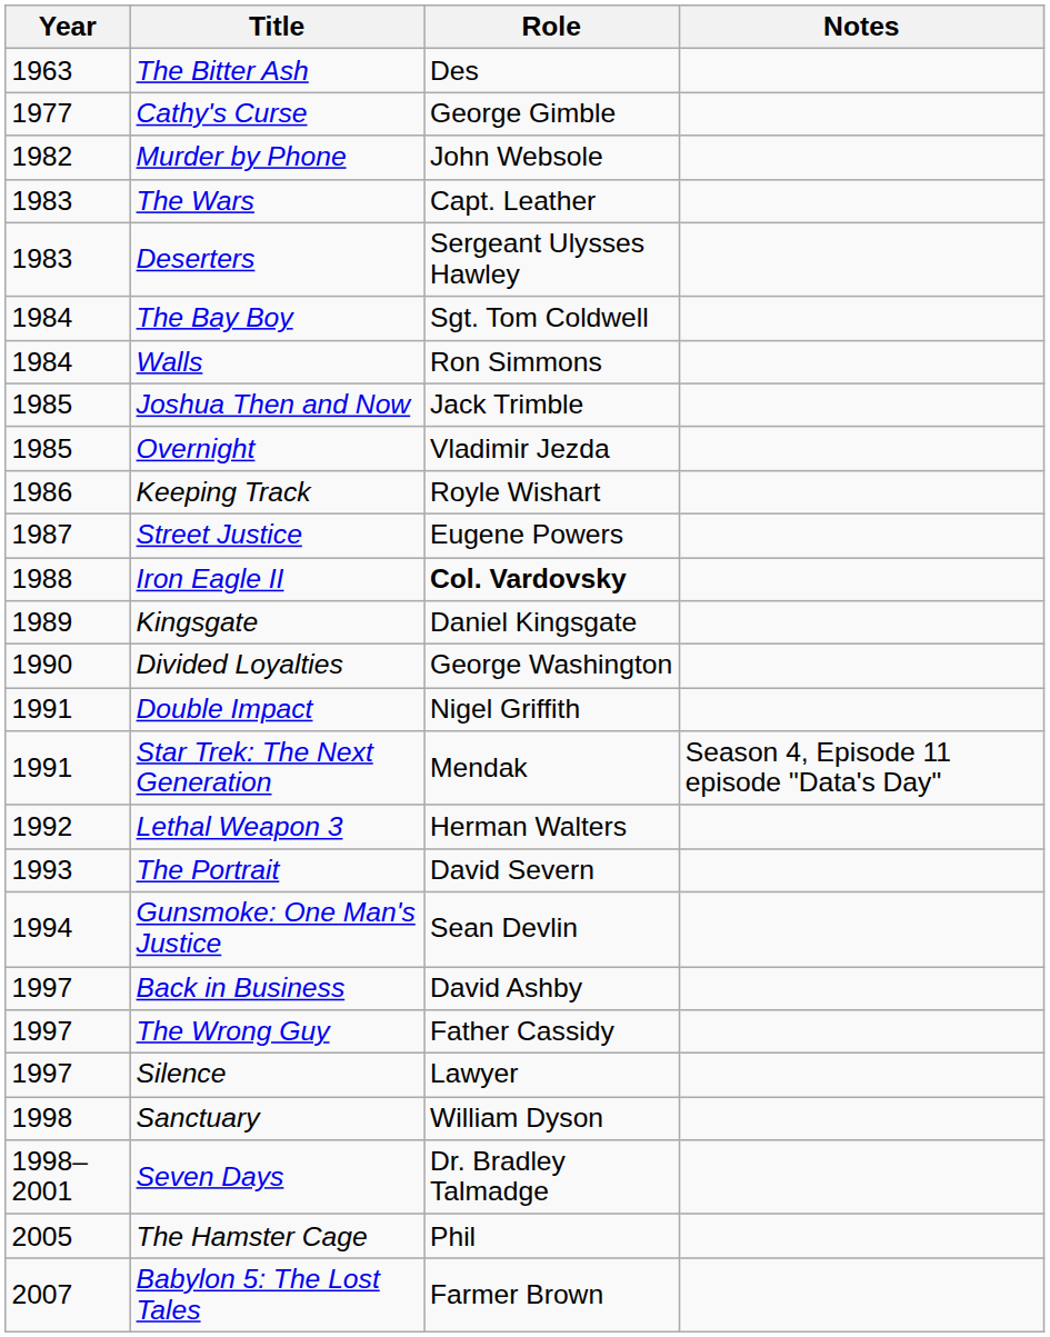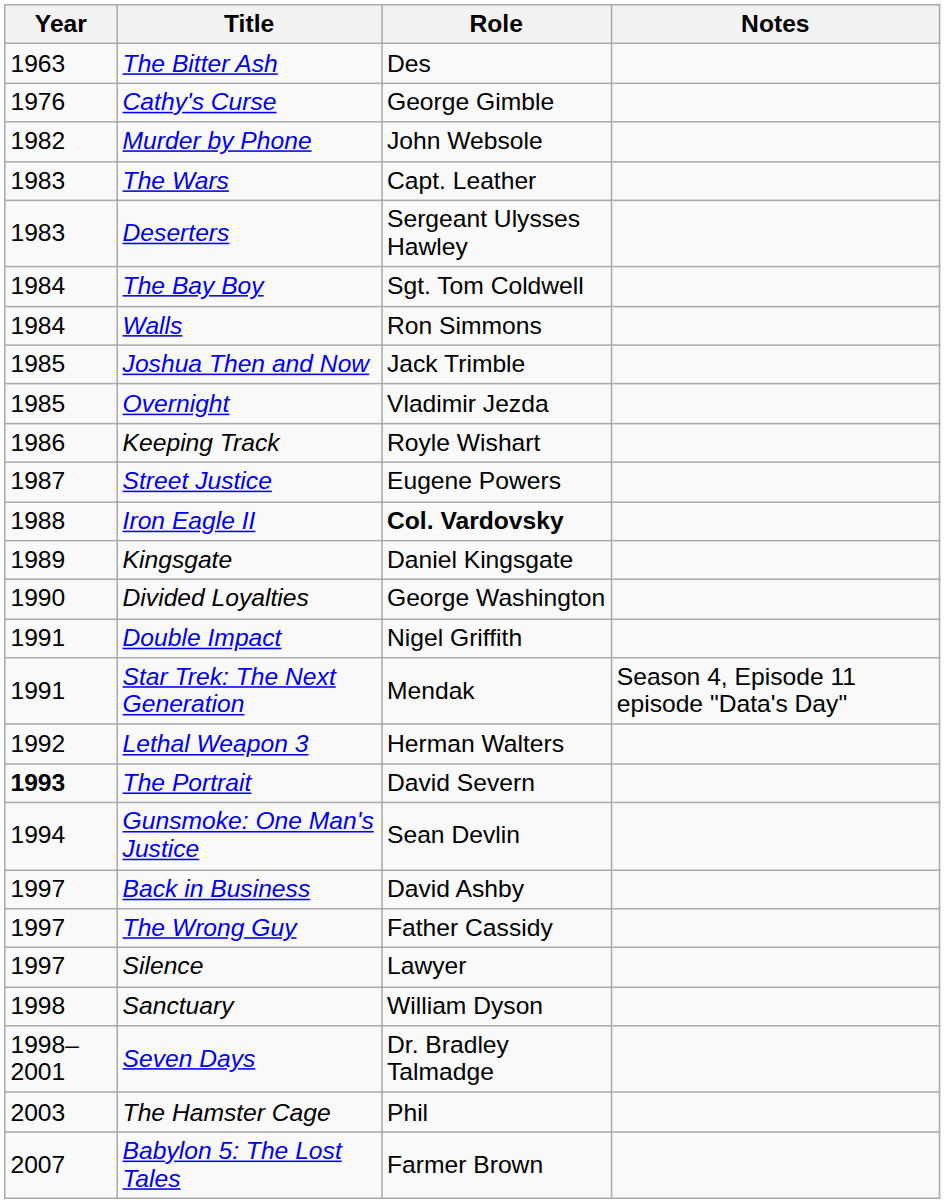Cathy's Curse | Year: 1977 -> 1976
The Portrait | Year: normal -> bold
The Hamster Cage | Year: 2005 -> 2003
